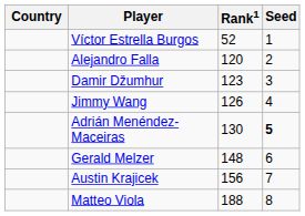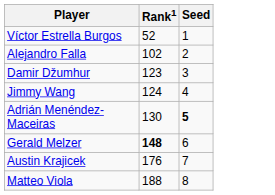- column: Country
Alejandro Falla | Rank1: 120 -> 102
Jimmy Wang | Rank1: 126 -> 124
Gerald Melzer | Rank1: normal -> bold
Austin Krajicek | Rank1: 156 -> 176
